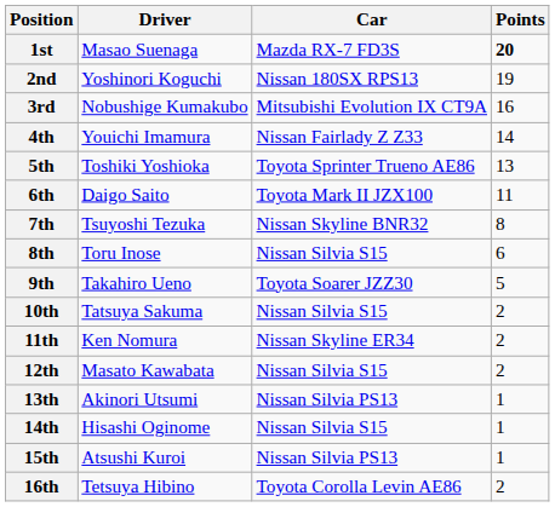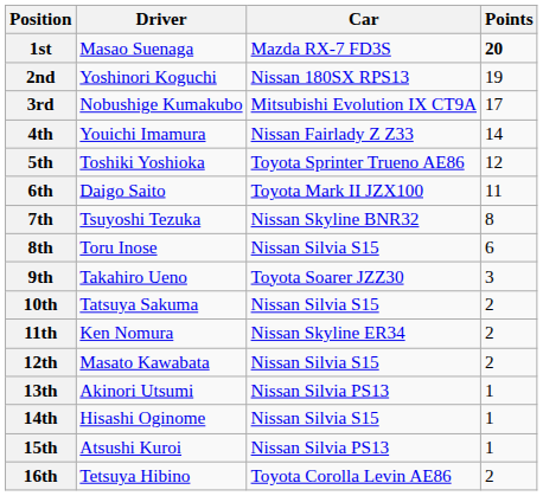3rd | Points: 16 -> 17
5th | Points: 13 -> 12
9th | Points: 5 -> 3
